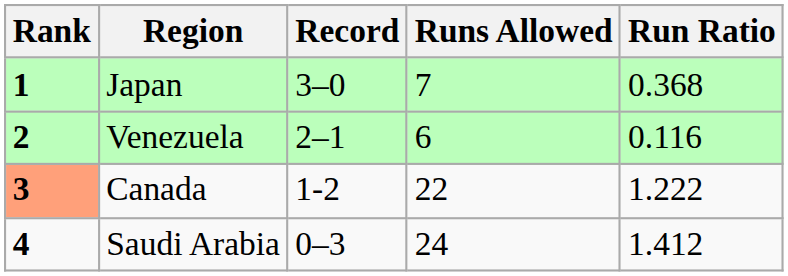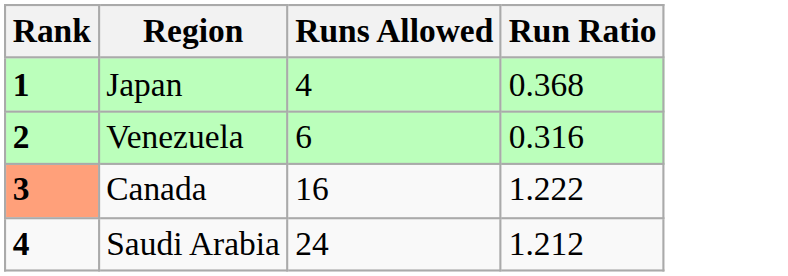- column: Record | 3–0 | 2–1 | 1-2 | 0–3
Japan | Runs Allowed: 7 -> 4
Venezuela | Run Ratio: 0.116 -> 0.316
Canada | Runs Allowed: 22 -> 16
Saudi Arabia | Run Ratio: 1.412 -> 1.212
